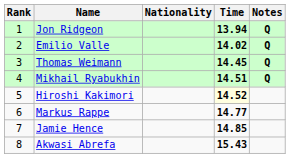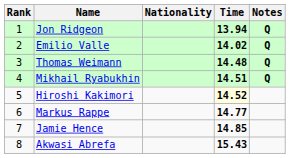Thomas Weimann | Time: 14.45 -> 14.48
